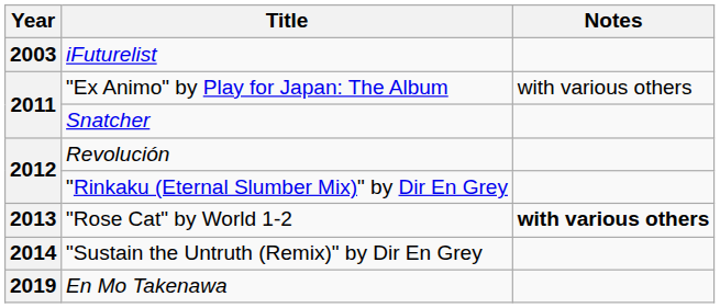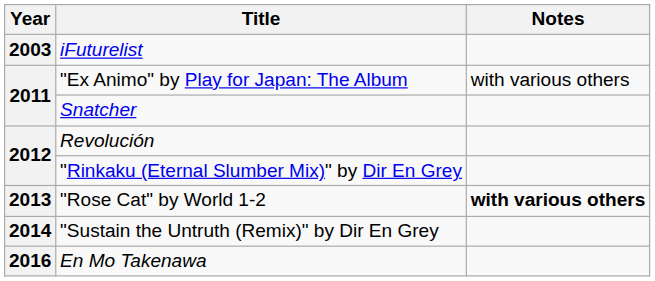En Mo Takenawa | Year: 2019 -> 2016
